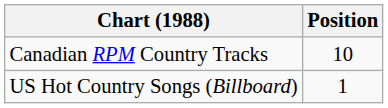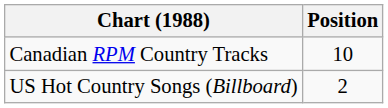US Hot Country Songs (Billboard) | Position: 1 -> 2
